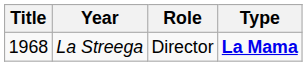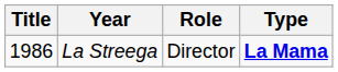La Streega | Title: 1968 -> 1986
